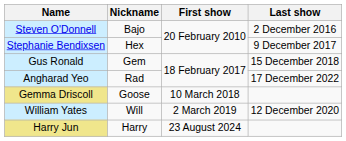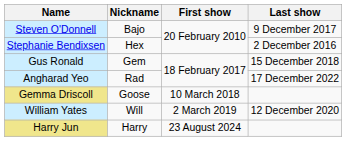Steven O'Donnell | Last show: 2 December 2016 -> 9 December 2017
Stephanie Bendixsen | Last show: 9 December 2017 -> 2 December 2016
